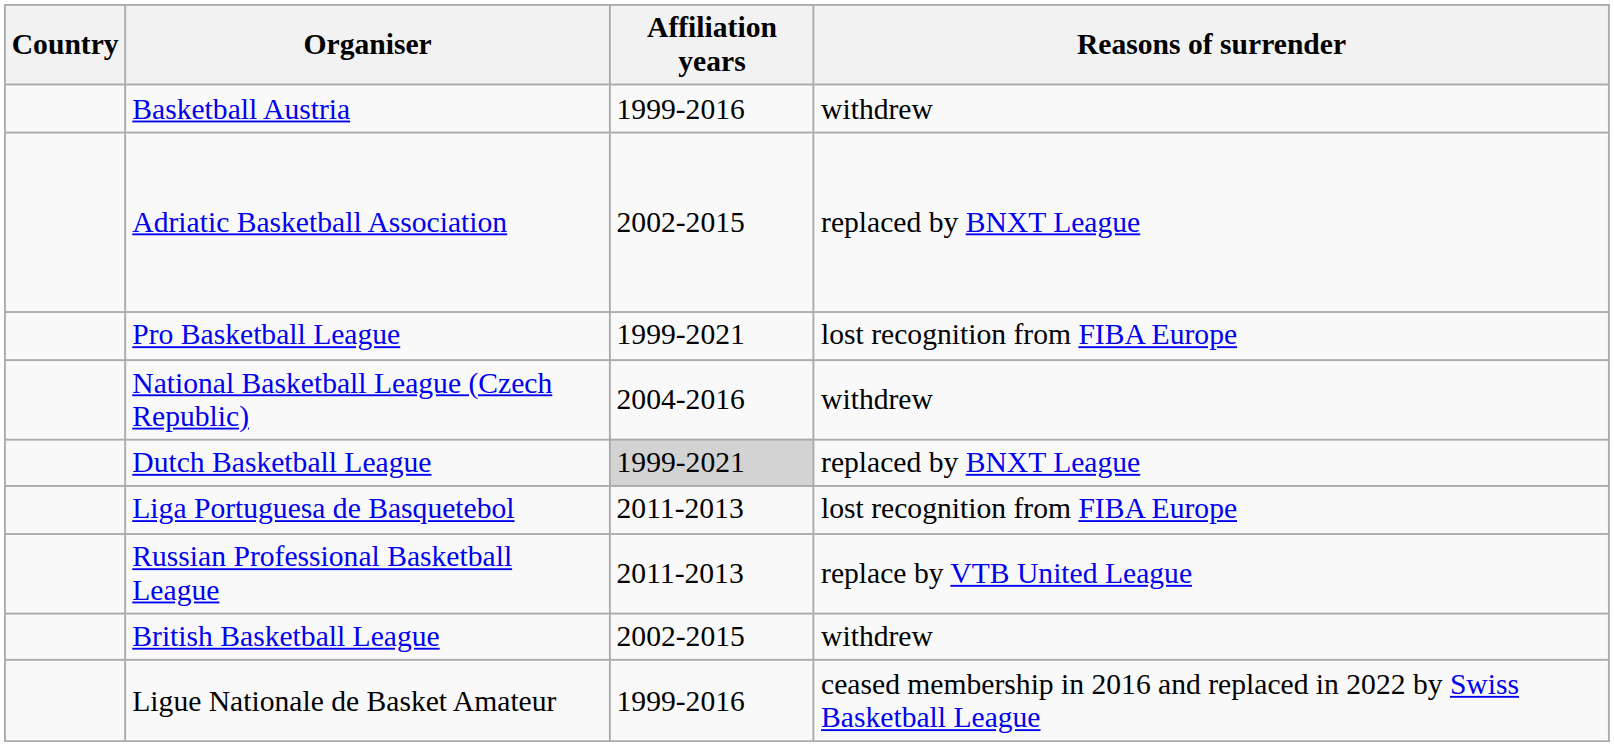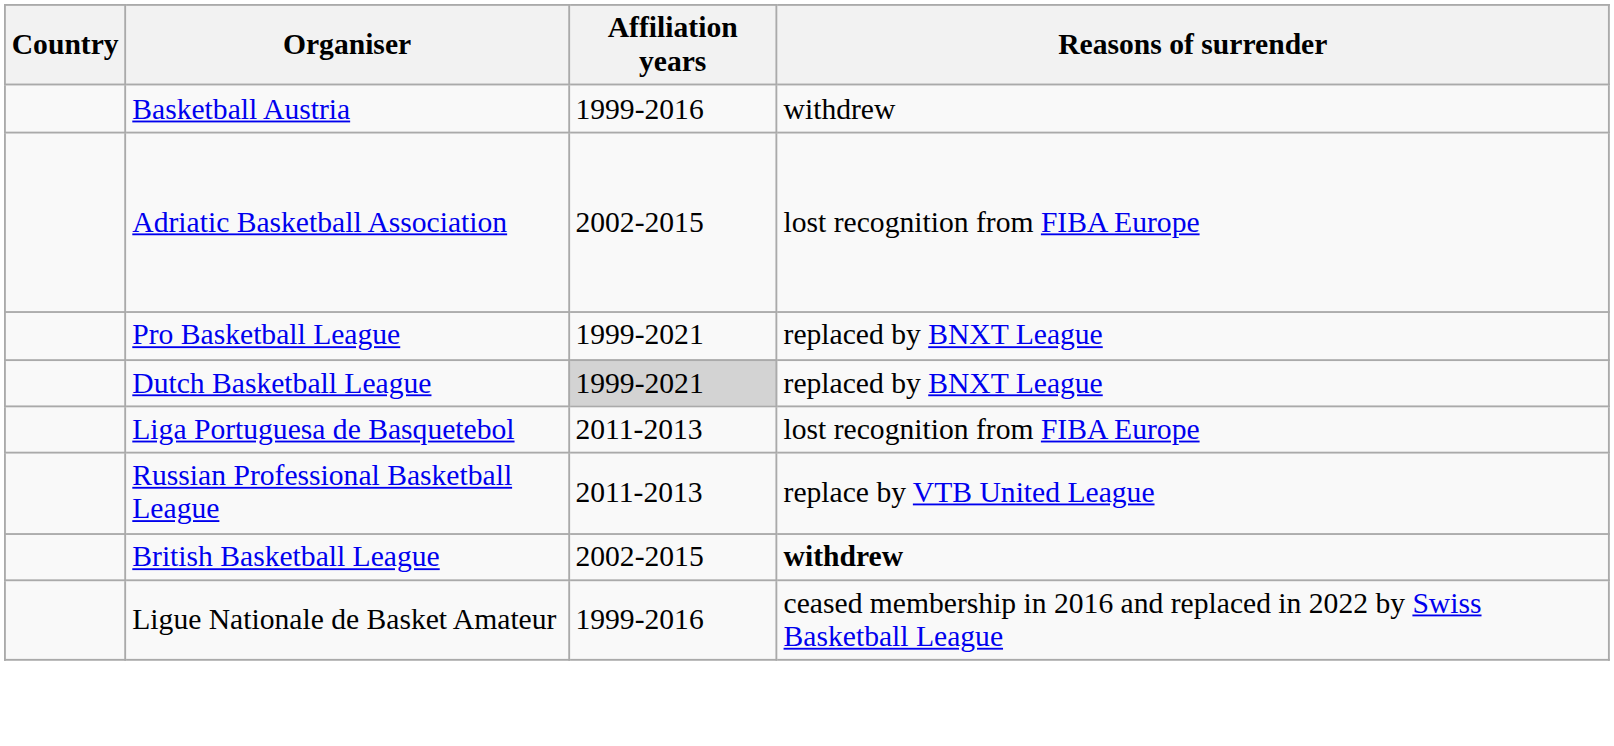Adriatic Basketball Association | Reasons of surrender: replaced by BNXT League -> lost recognition from FIBA Europe
Pro Basketball League | Reasons of surrender: lost recognition from FIBA Europe -> replaced by BNXT League
- row: National Basketball League (Czech Republic) | 2004-2016 | withdrew
British Basketball League | Reasons of surrender: normal -> bold
